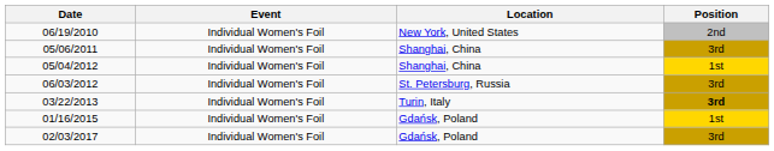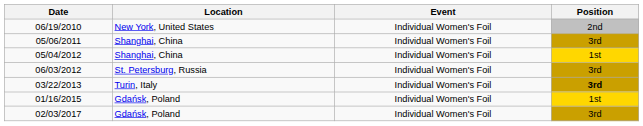columns swapped: Location <-> Event
